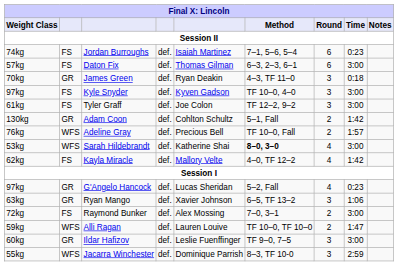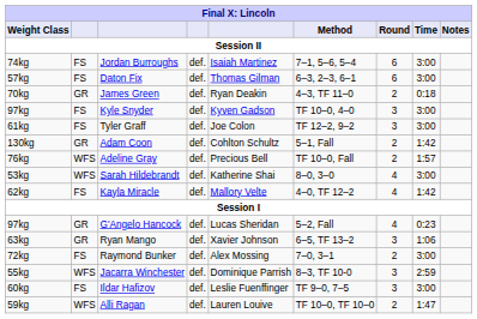Jordan Burroughs | Time: 0:23 -> 3:00
James Green | Round: 3 -> 2
Sarah Hildebrandt | Method: bold -> normal
rows swapped: Jacarra Winchester <-> Alli Ragan
Ildar Hafizov | column 2: GR -> FS
